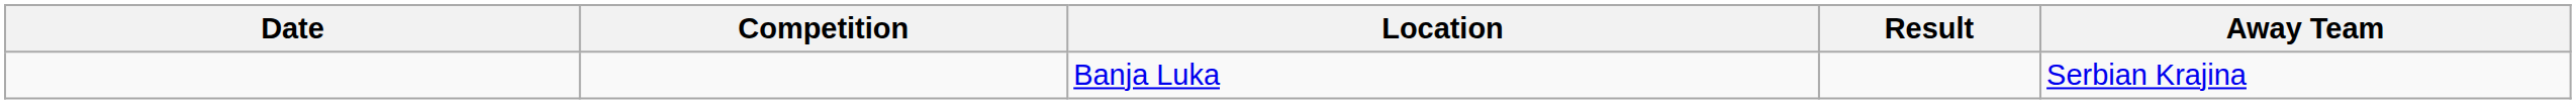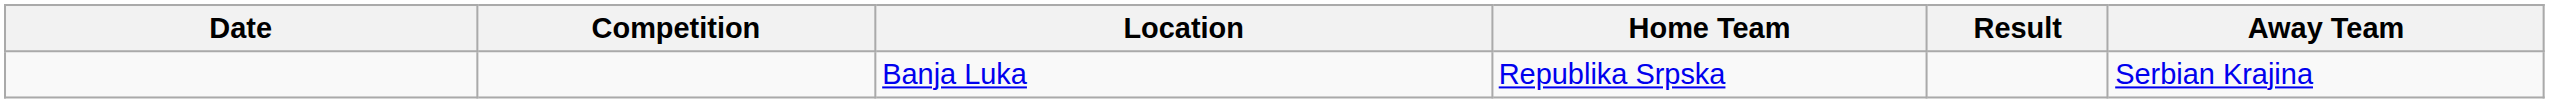+ column: Home Team | Republika Srpska
